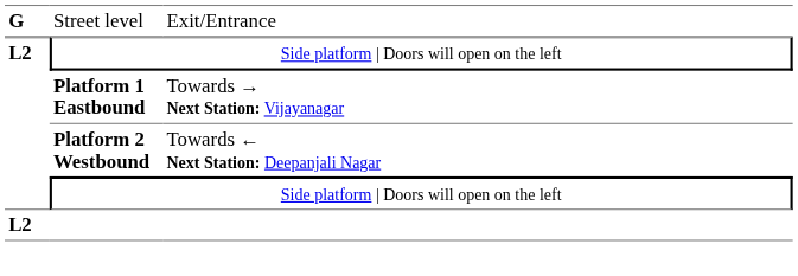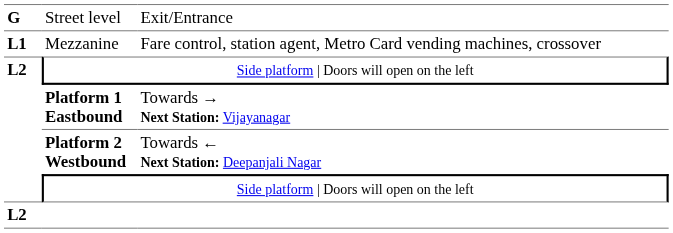+ row: L1 | Mezzanine | Fare control, station agent, Metro Card vending machines, crossover
